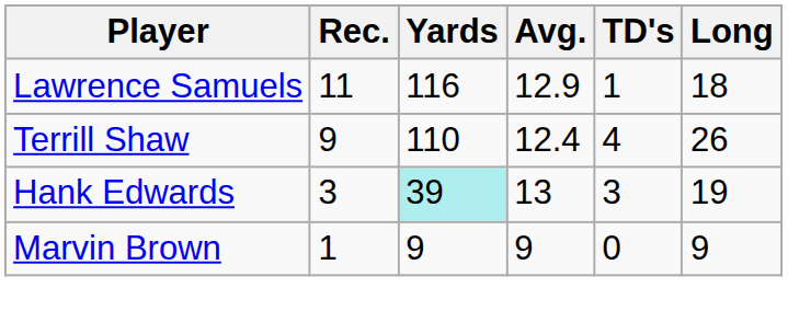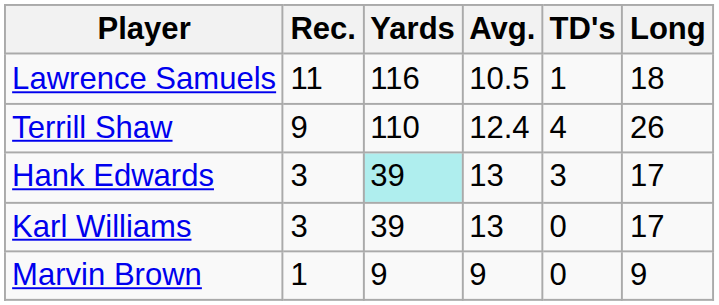Lawrence Samuels | Avg.: 12.9 -> 10.5
Hank Edwards | Long: 19 -> 17
+ row: Karl Williams | 3 | 39 | 13 | 0 | 17
